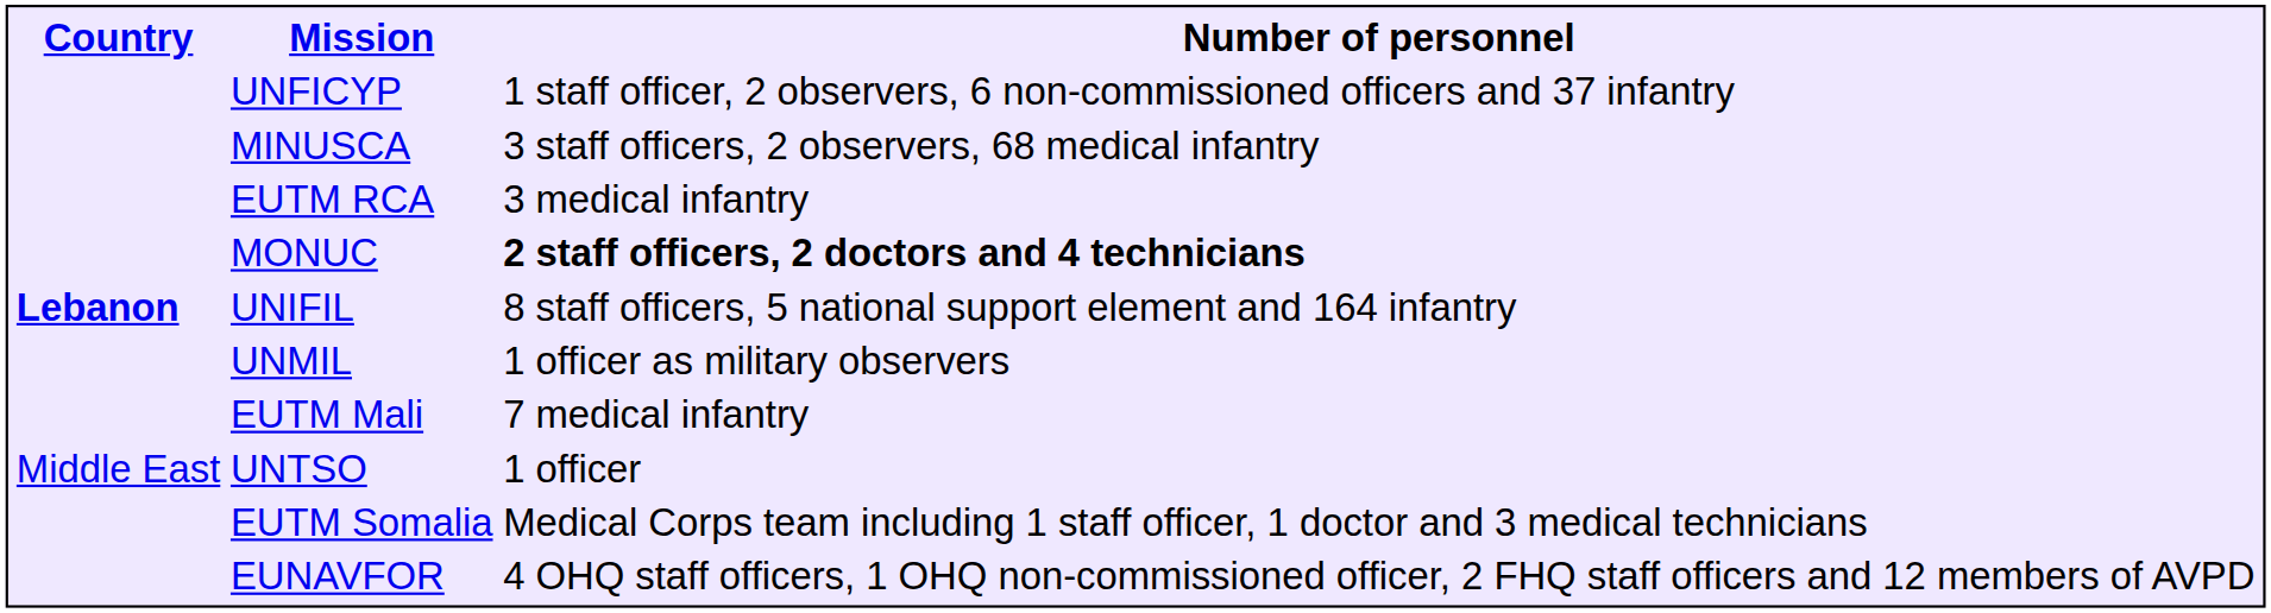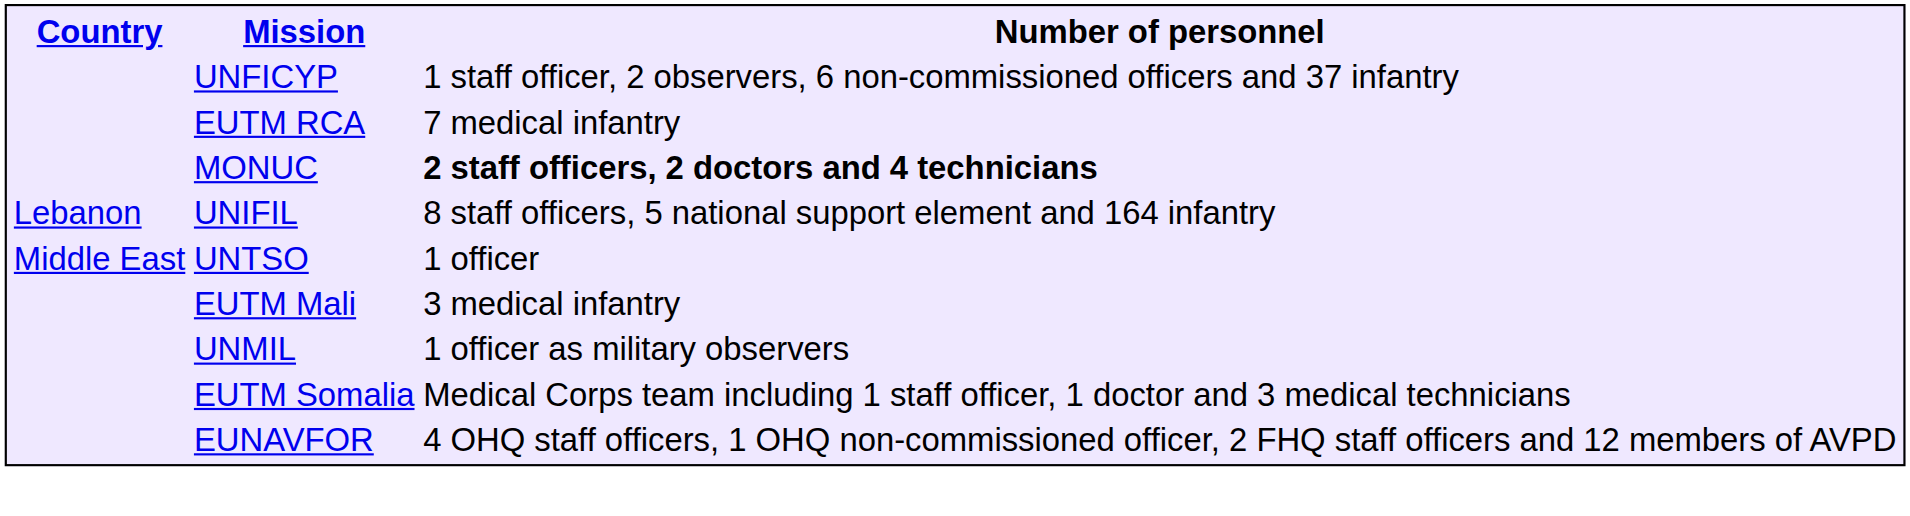- row: MINUSCA | 3 staff officers, 2 observers, 68 medical infantry
EUTM RCA | Number of personnel: 3 medical infantry -> 7 medical infantry
UNIFIL | Country: bold -> normal
rows swapped: UNMIL <-> UNTSO
EUTM Mali | Number of personnel: 7 medical infantry -> 3 medical infantry
